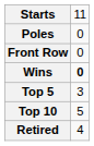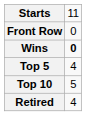- row: Poles | 0
Top 5 | column 2: 3 -> 4
